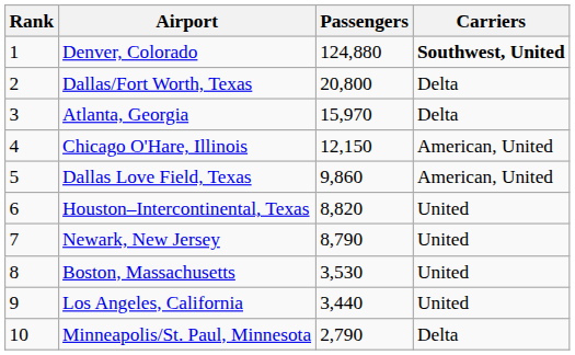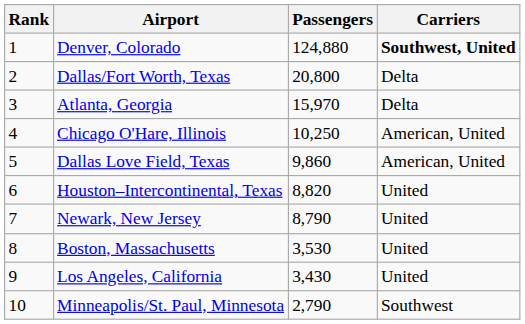Chicago O'Hare, Illinois | Passengers: 12,150 -> 10,250
Los Angeles, California | Passengers: 3,440 -> 3,430
Minneapolis/St. Paul, Minnesota | Carriers: Delta -> Southwest
